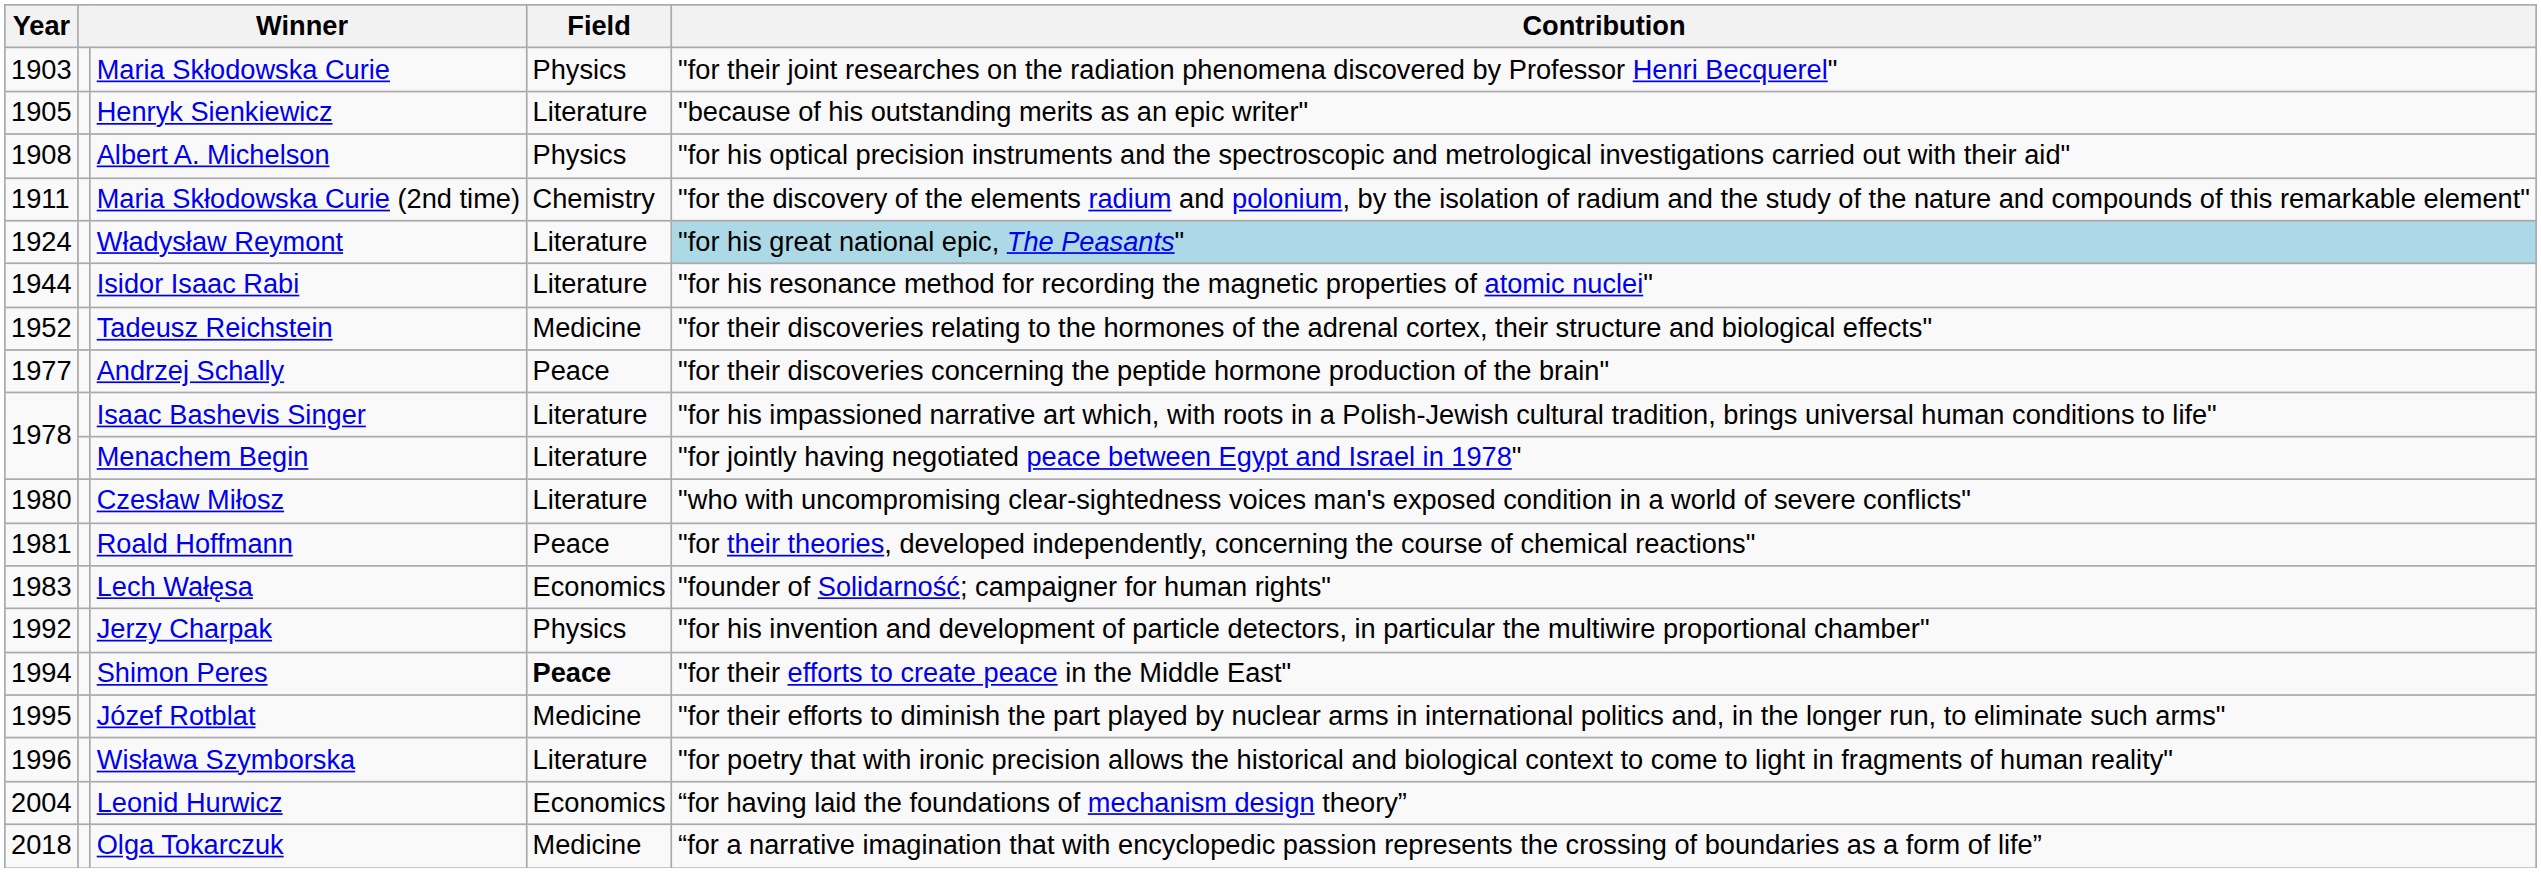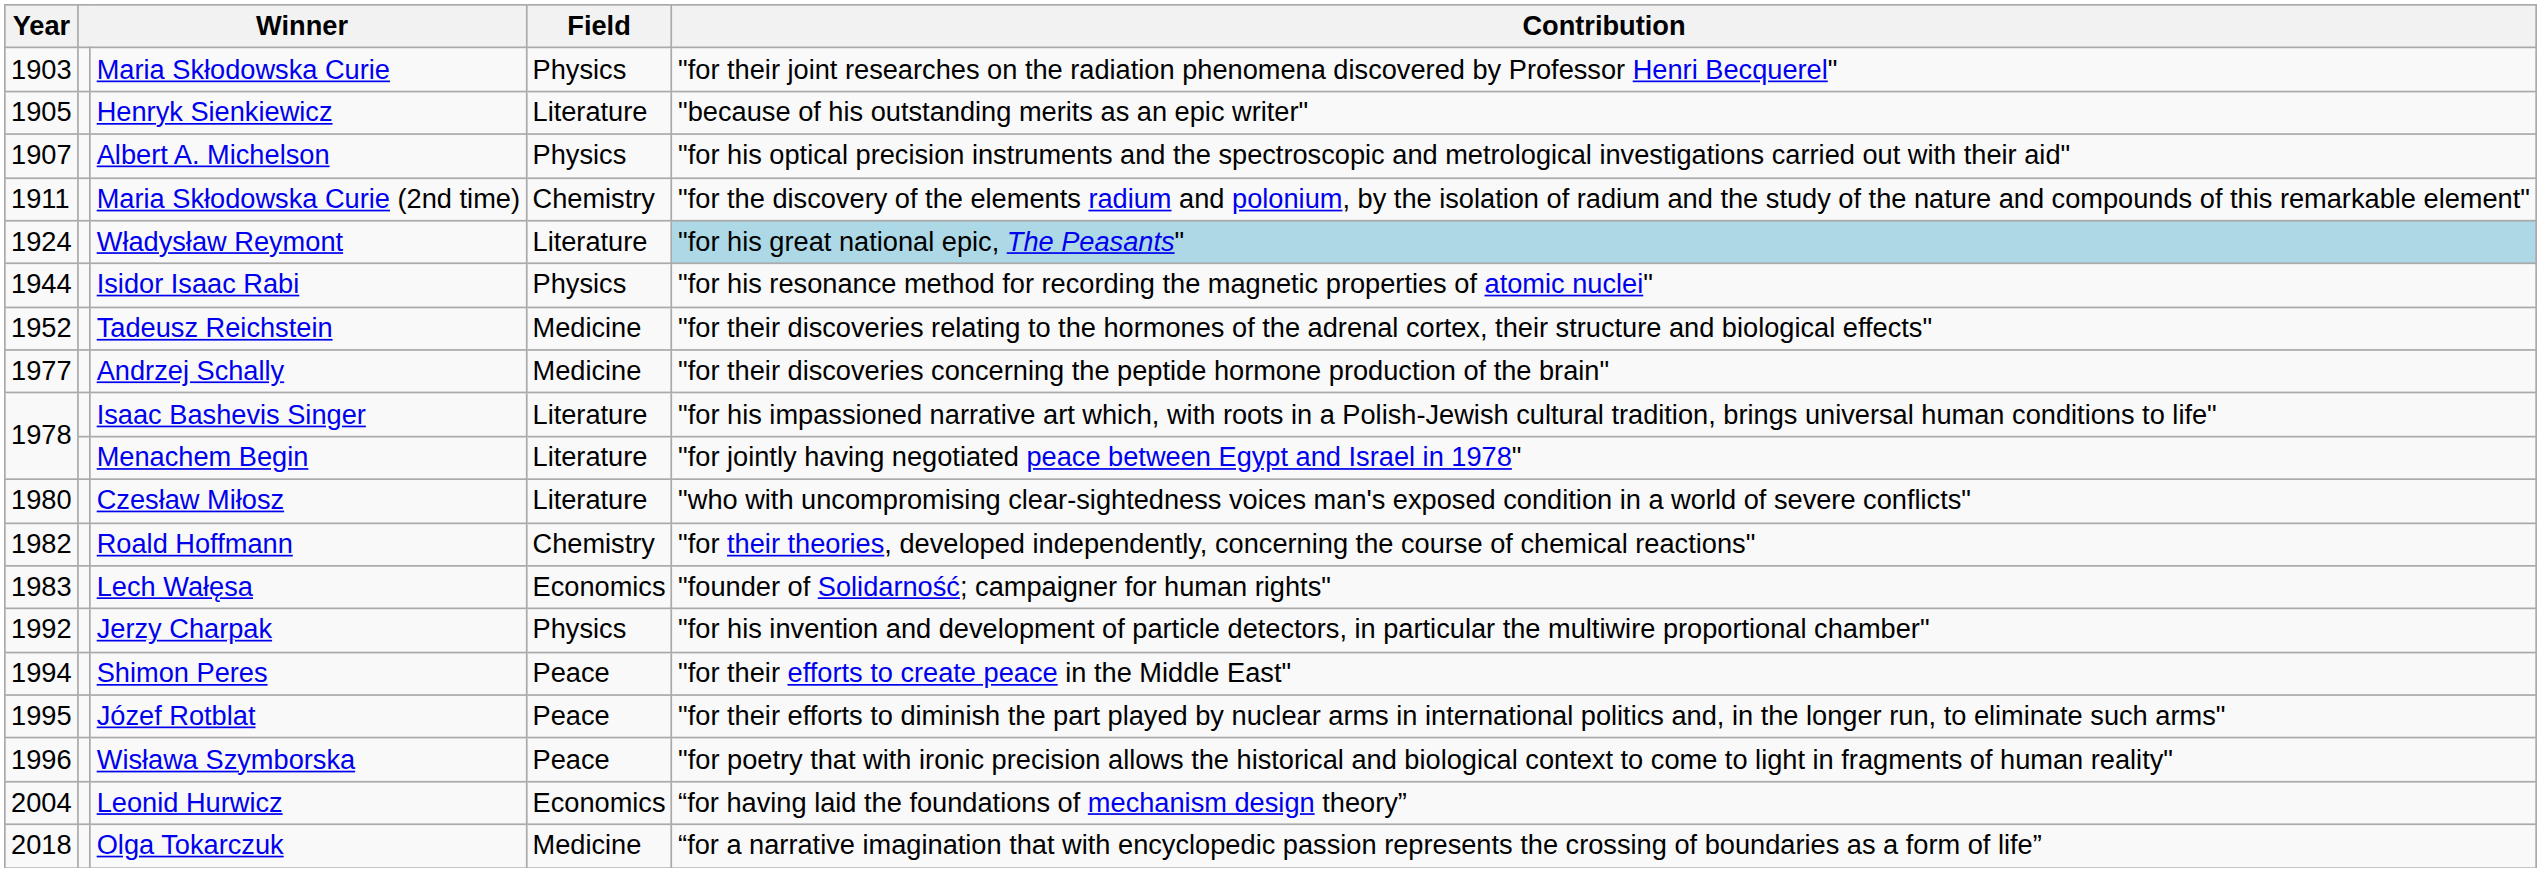Albert A. Michelson | Year: 1908 -> 1907
Isidor Isaac Rabi | Field: Literature -> Physics
Andrzej Schally | Field: Peace -> Medicine
Roald Hoffmann | Year: 1981 -> 1982
Roald Hoffmann | Field: Peace -> Chemistry
Shimon Peres | Field: bold -> normal
Józef Rotblat | Field: Medicine -> Peace
Wisława Szymborska | Field: Literature -> Peace
